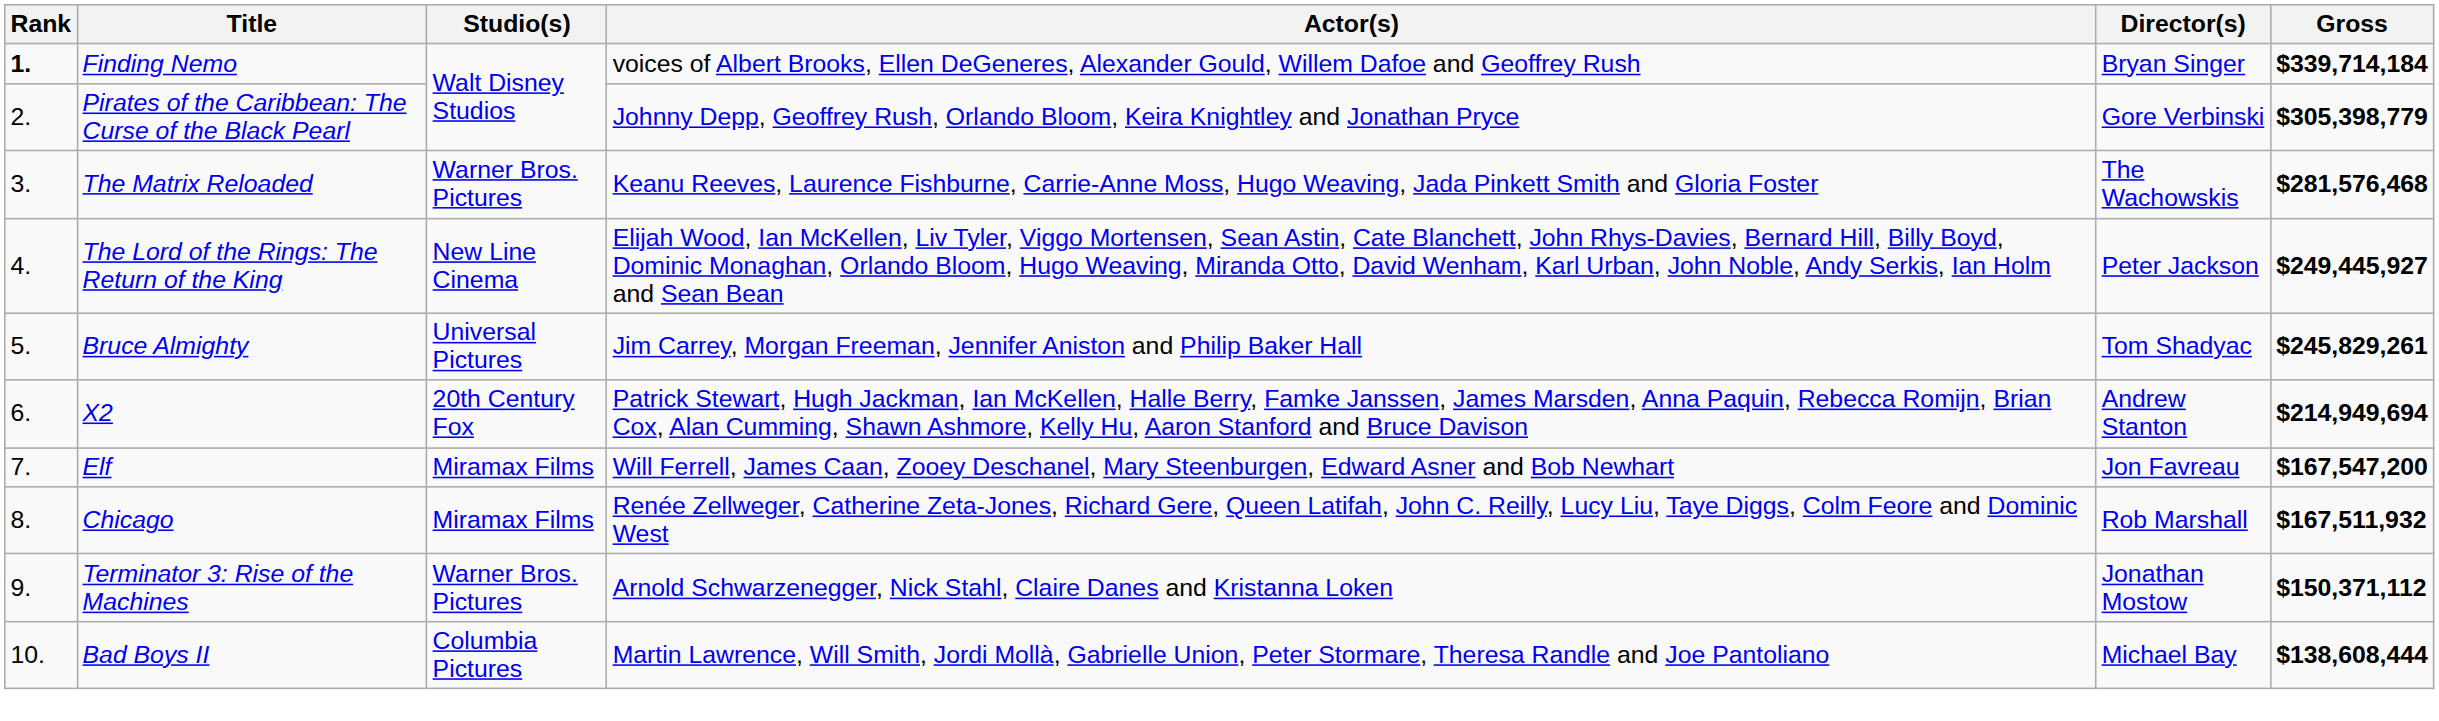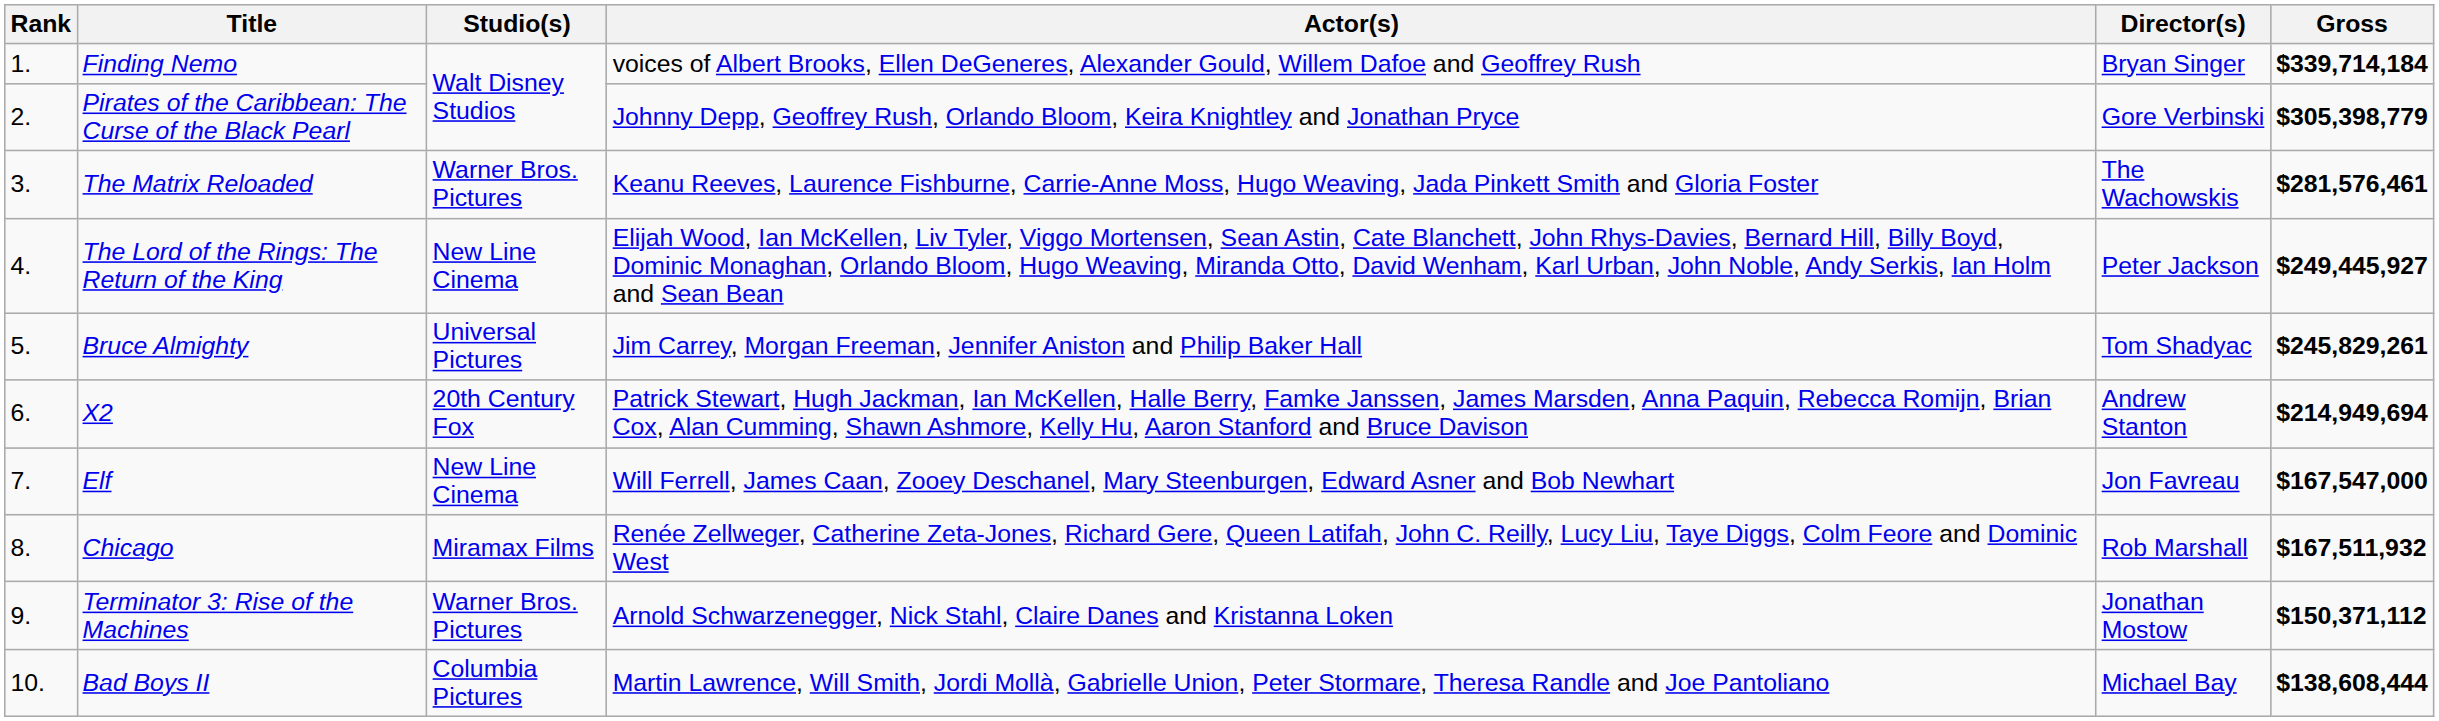Finding Nemo | Rank: bold -> normal
The Matrix Reloaded | Gross: $281,576,468 -> $281,576,461
Elf | Studio(s): Miramax Films -> New Line Cinema
Elf | Gross: $167,547,200 -> $167,547,000
